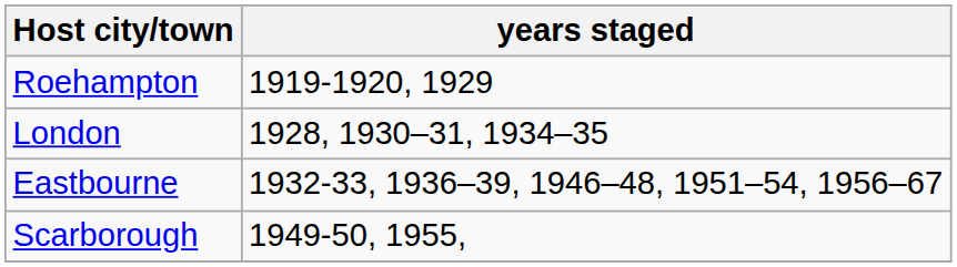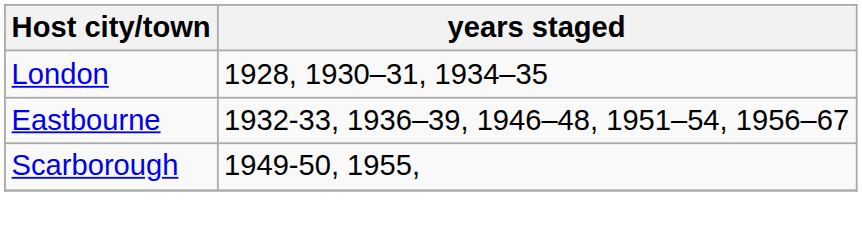- row: Roehampton | 1919-1920, 1929
